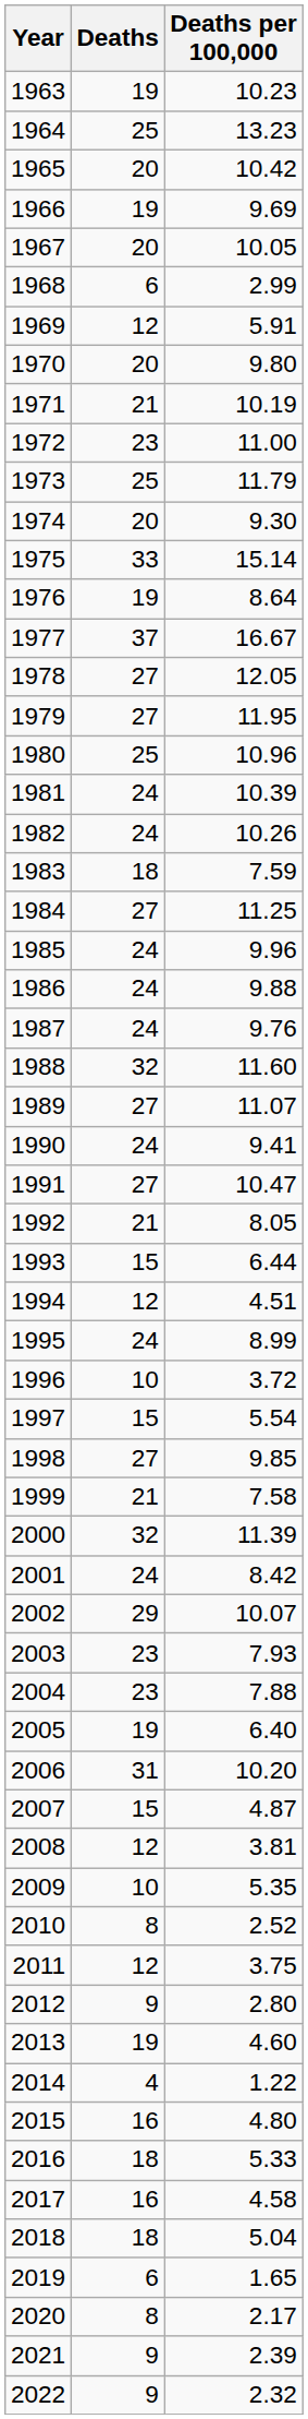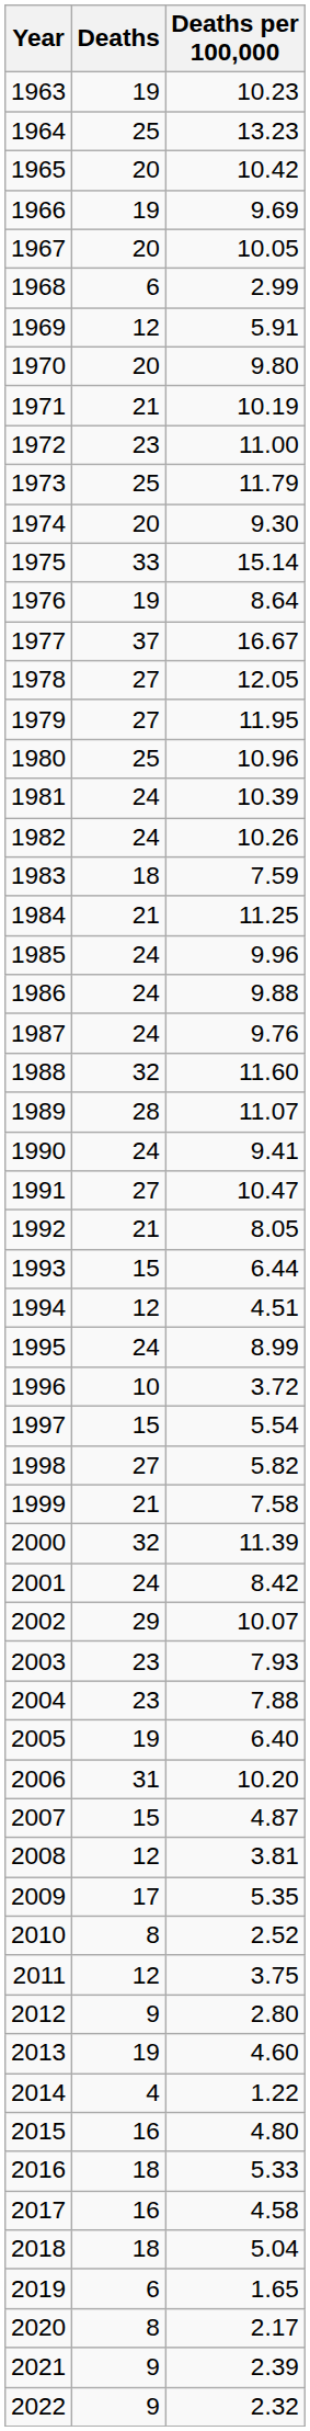1984 | Deaths: 27 -> 21
1989 | Deaths: 27 -> 28
1998 | Deaths per 100,000: 9.85 -> 5.82
2009 | Deaths: 10 -> 17
